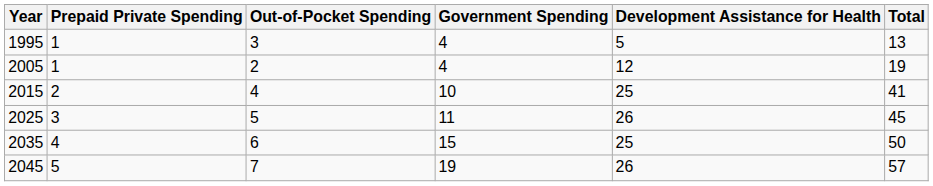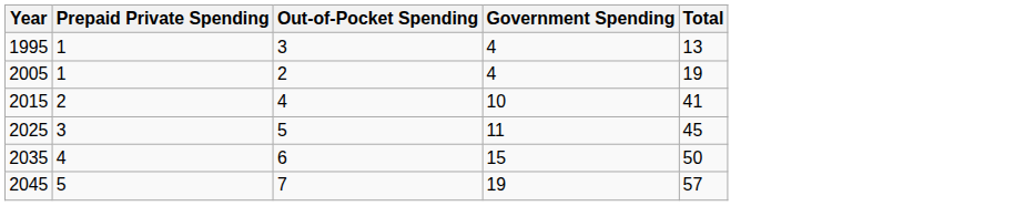- column: Development Assistance for Health | 5 | 12 | 25 | 26 | 25 | 26
